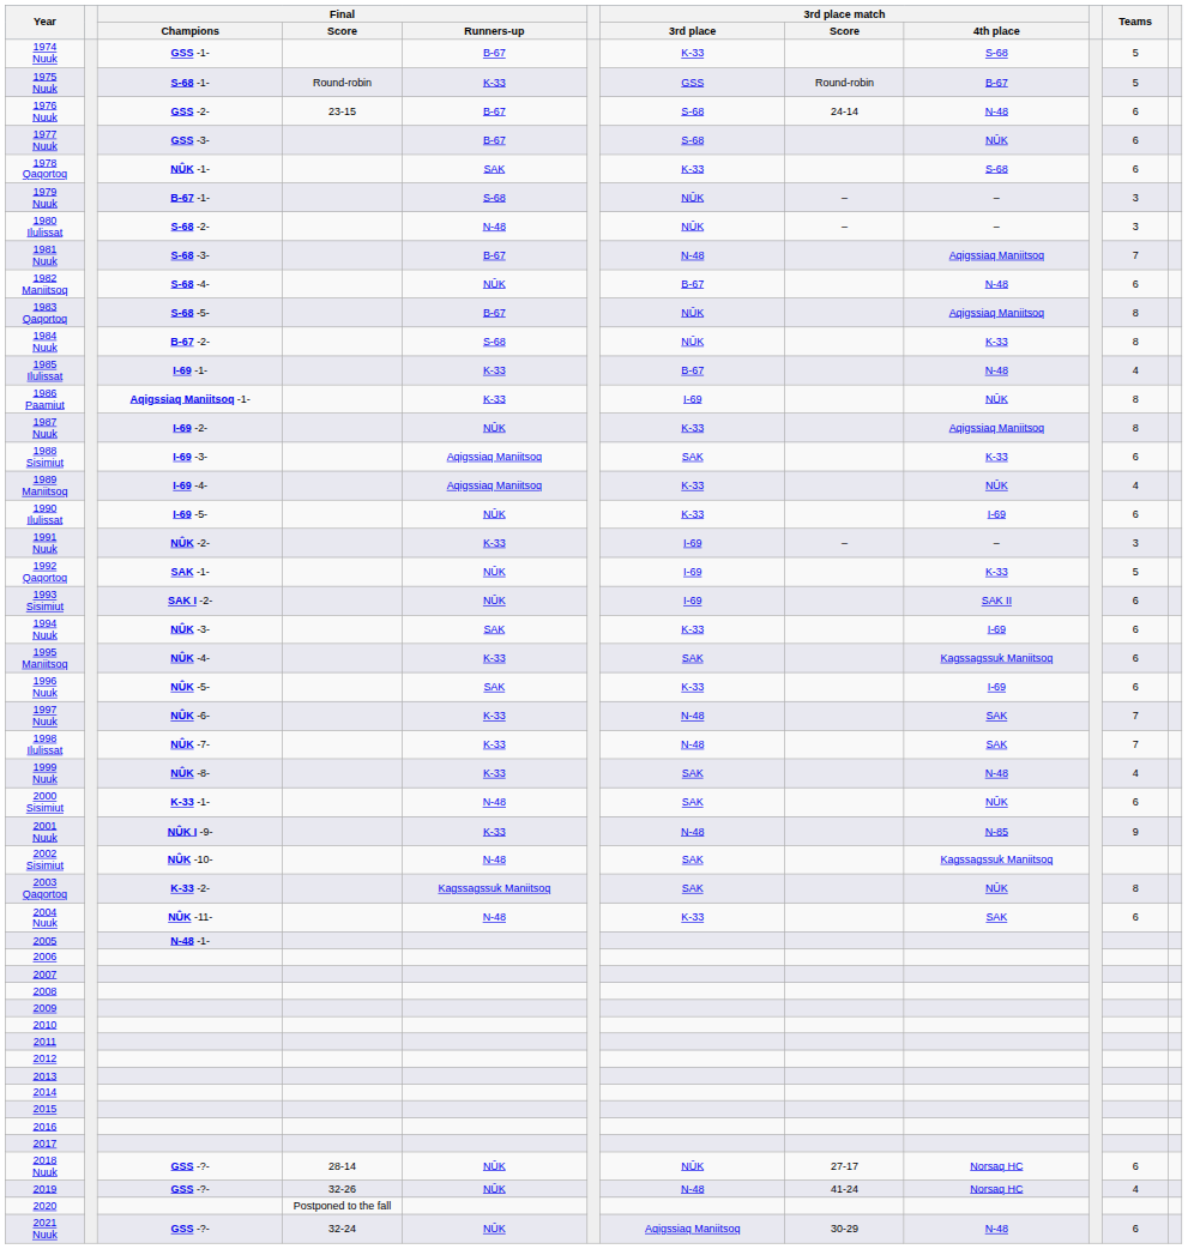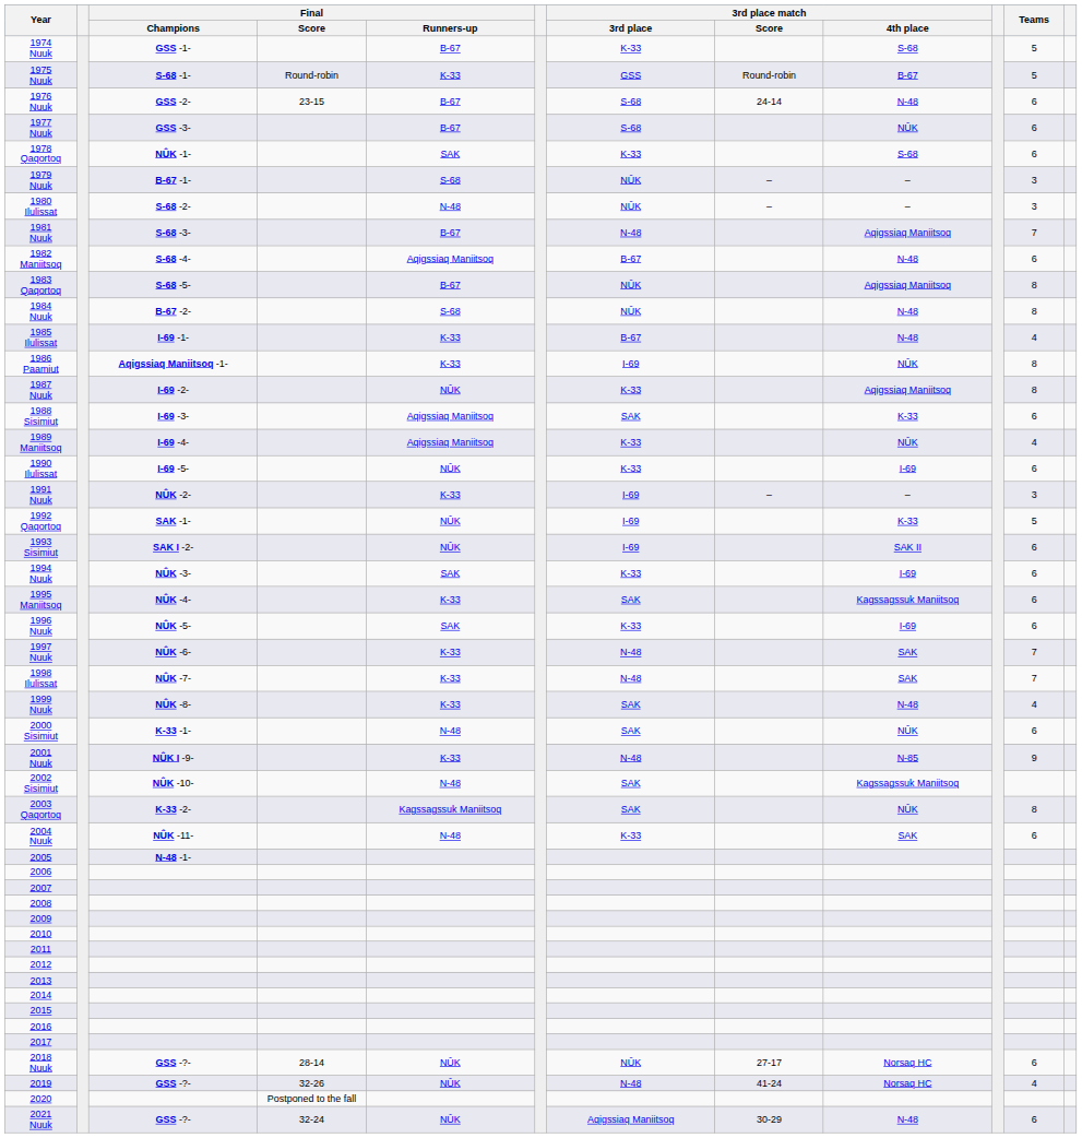1982 Maniitsoq | Final / Runners-up: NÛK -> Aqigssiaq Maniitsoq
1984 Nuuk | 3rd place match / 4th place: K-33 -> N-48
